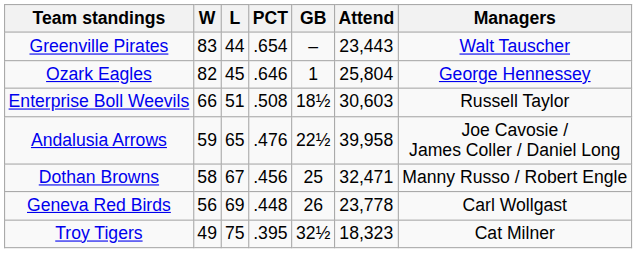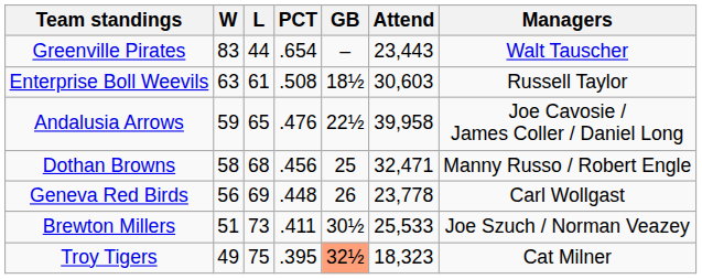- row: Ozark Eagles | 82 | 45 | .646 | 1 | 25,804 | George Hennessey
Enterprise Boll Weevils | W: 66 -> 63
Enterprise Boll Weevils | L: 51 -> 61
Dothan Browns | L: 67 -> 68
+ row: Brewton Millers | 51 | 73 | .411 | 30½ | 25,533 | Joe Szuch / Norman Veazey
Troy Tigers | GB: no background -> lightsalmon background
